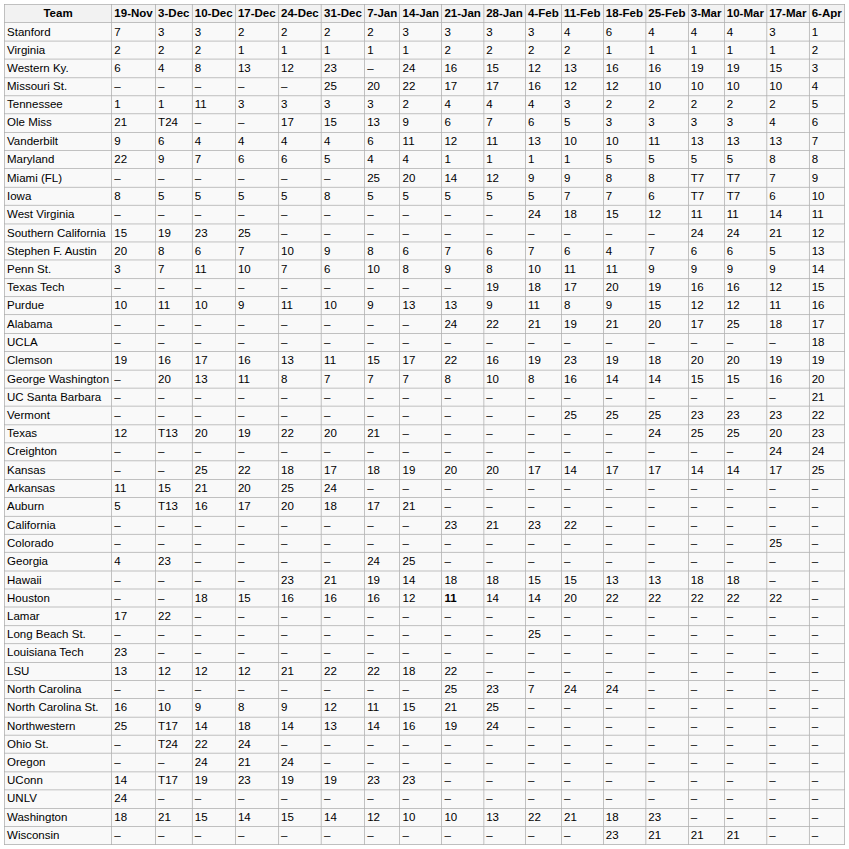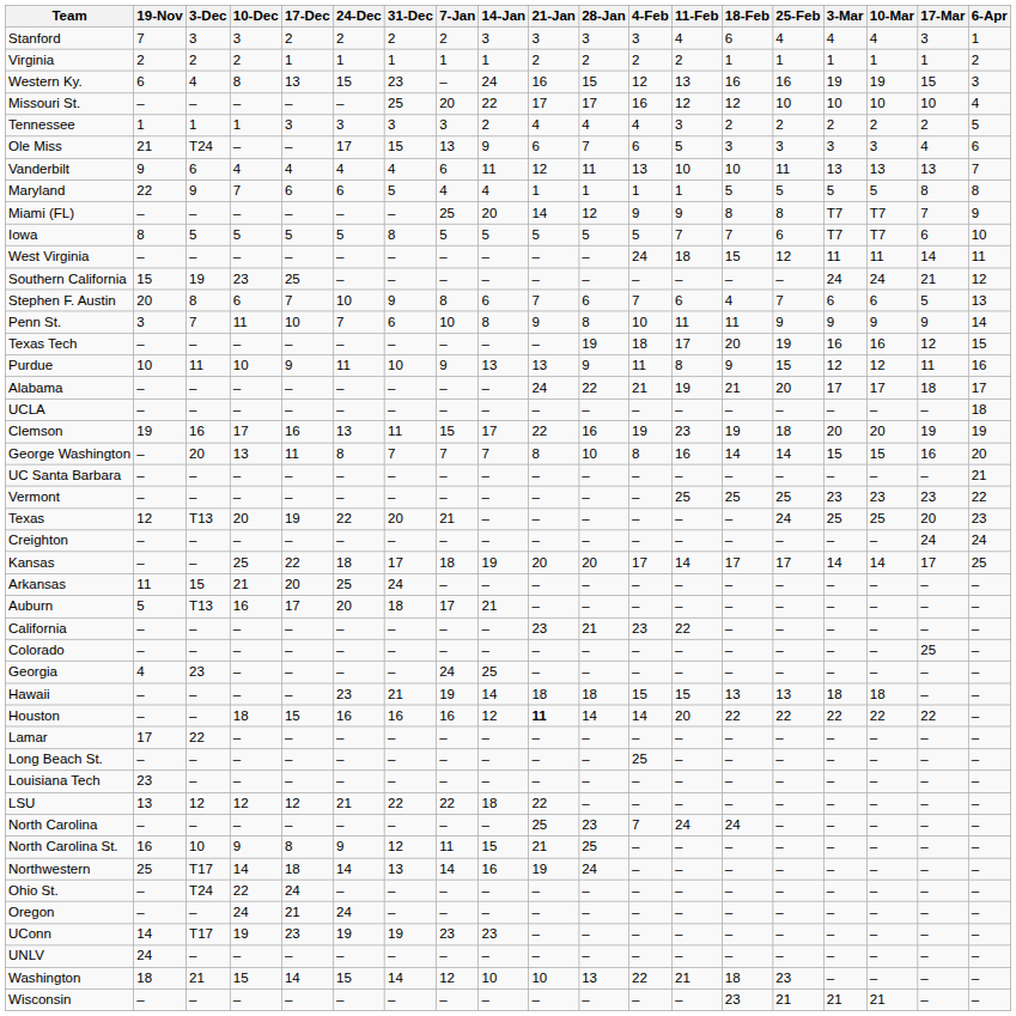Western Ky. | 24-Dec: 12 -> 15
Tennessee | 10-Dec: 11 -> 1
Alabama | 10-Mar: 25 -> 17
